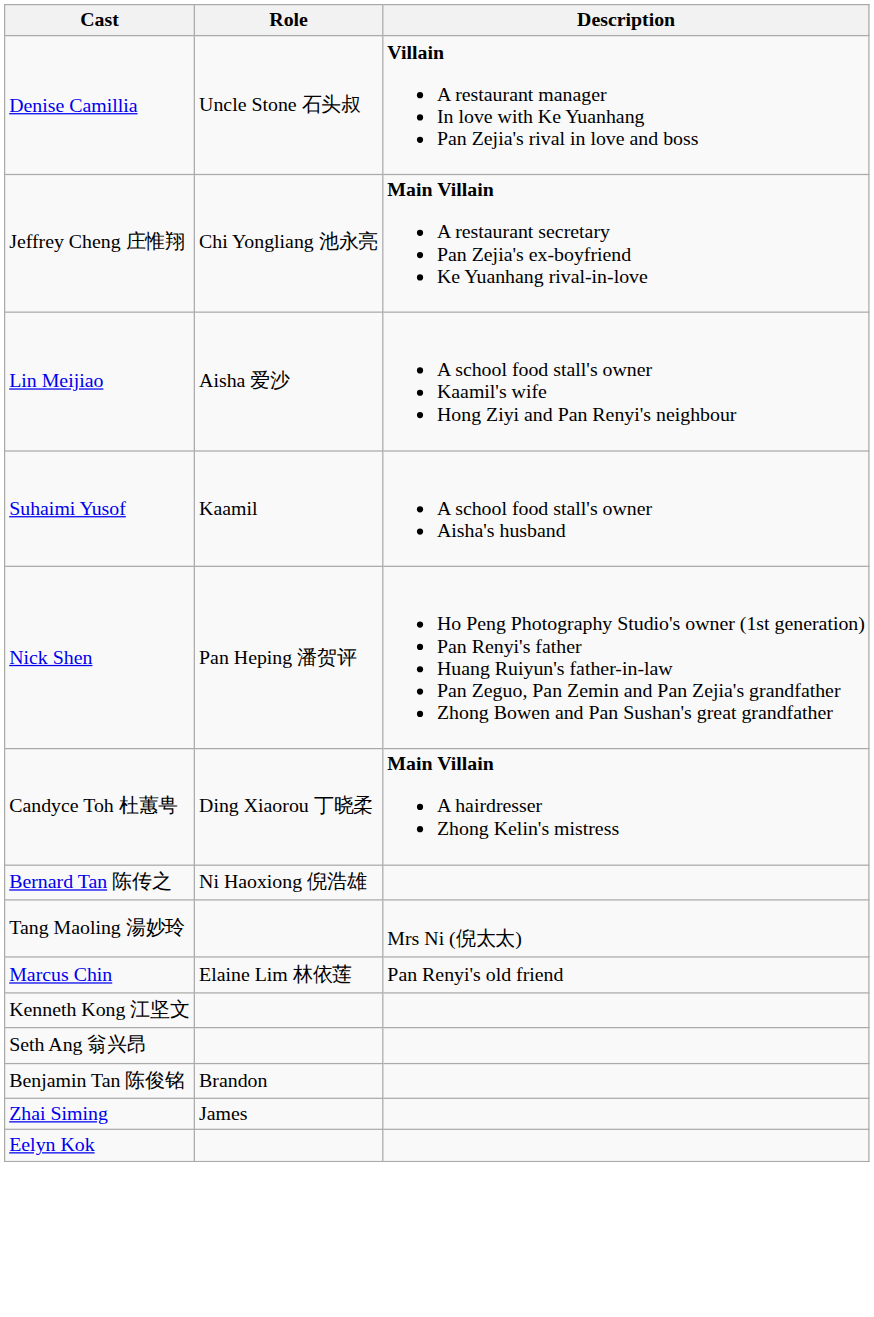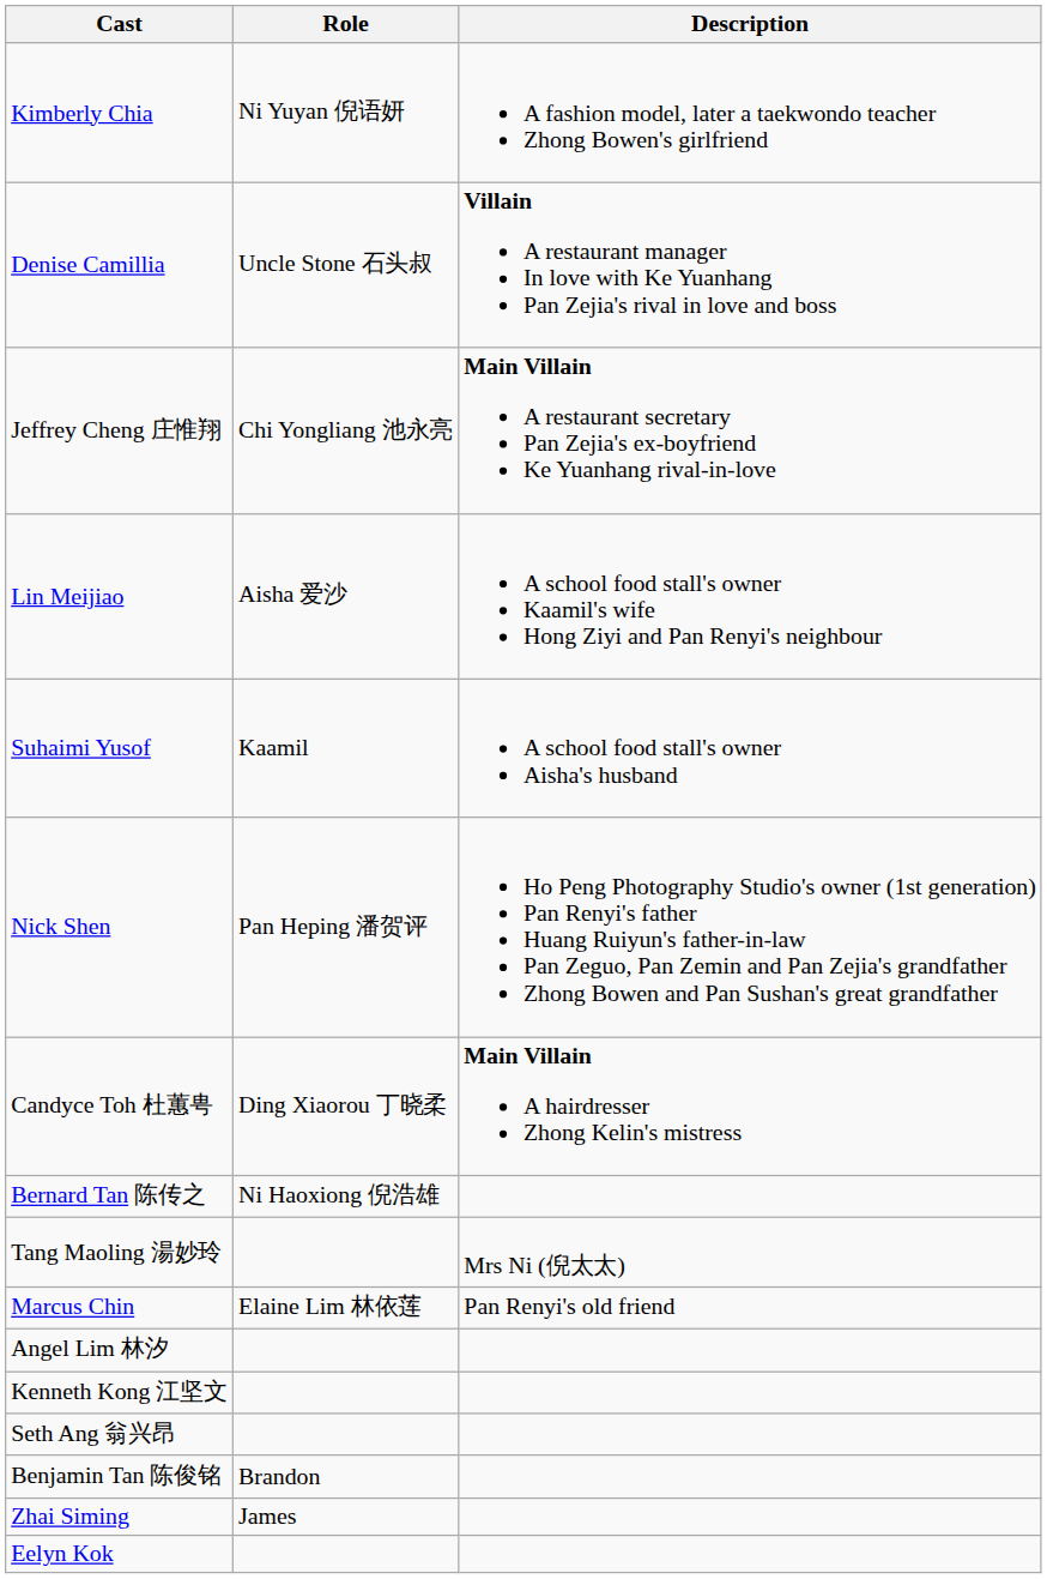+ row: Kimberly Chia | Ni Yuyan 倪语妍 | A fashion model, later a taekwondo teacher Zhong Bowen's girlfriend
+ row: Angel Lim 林汐
